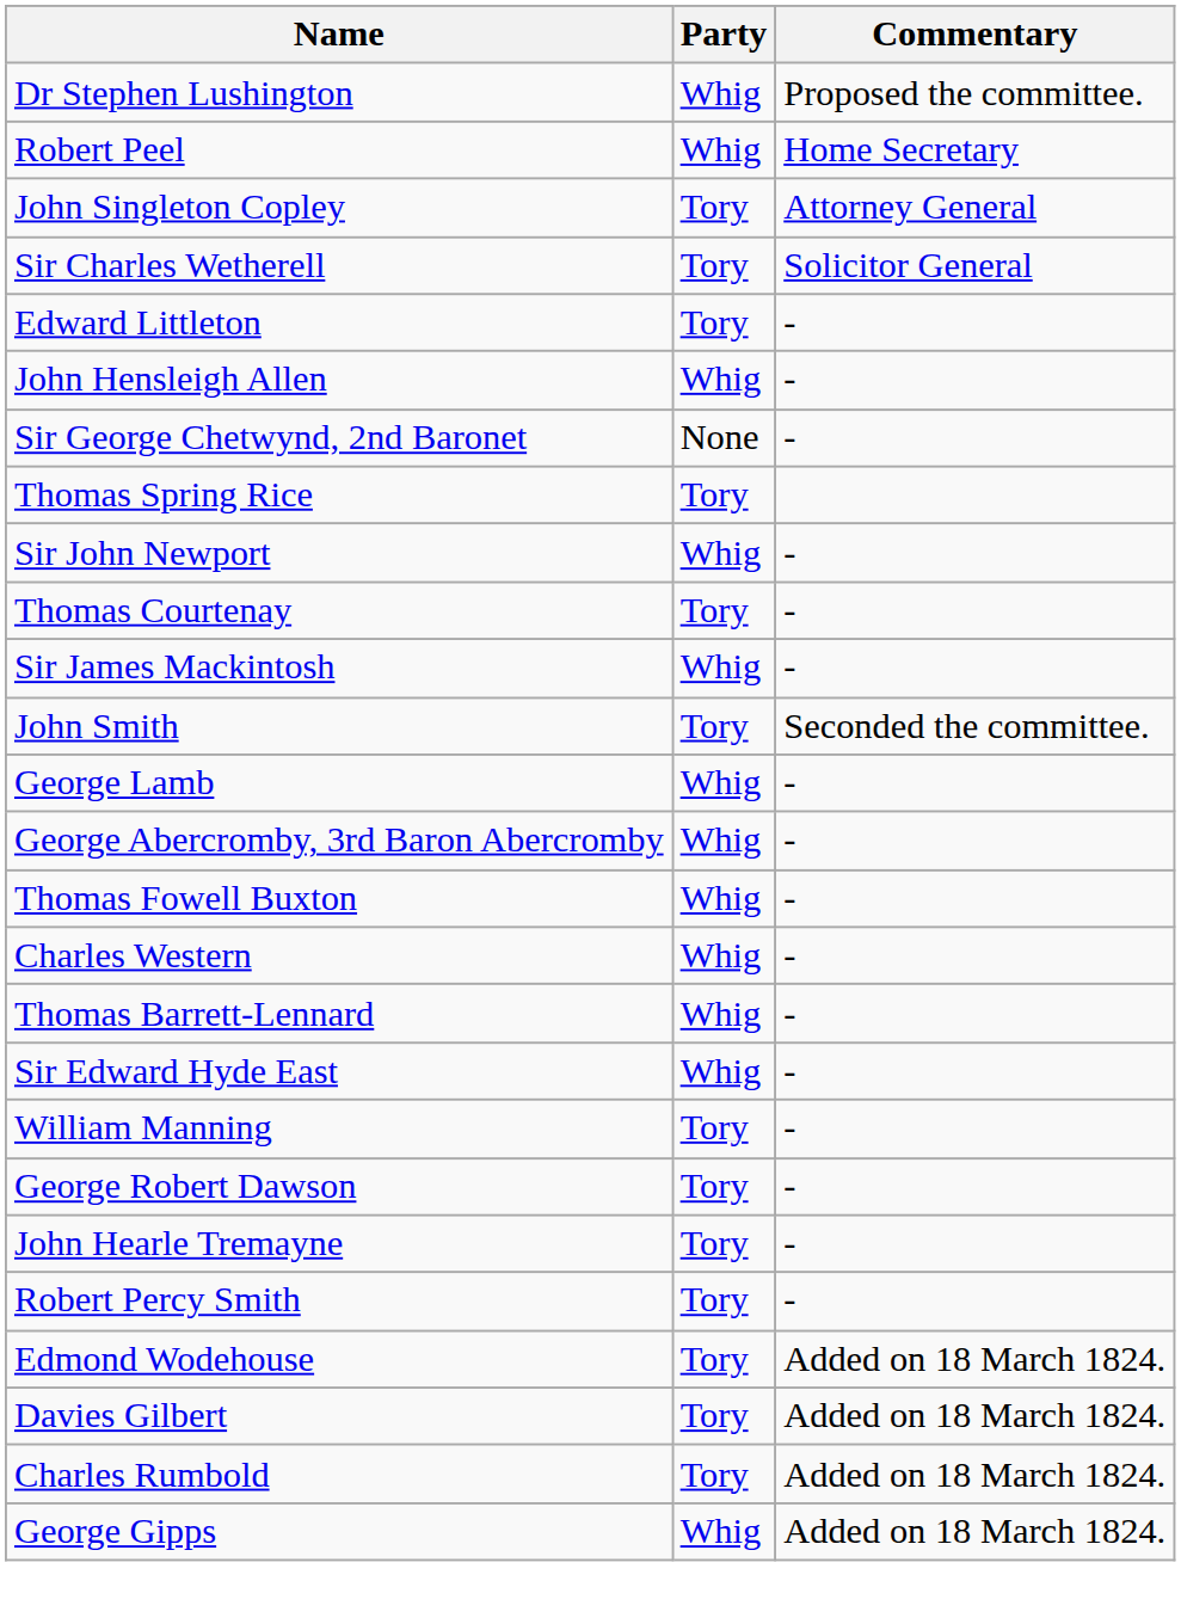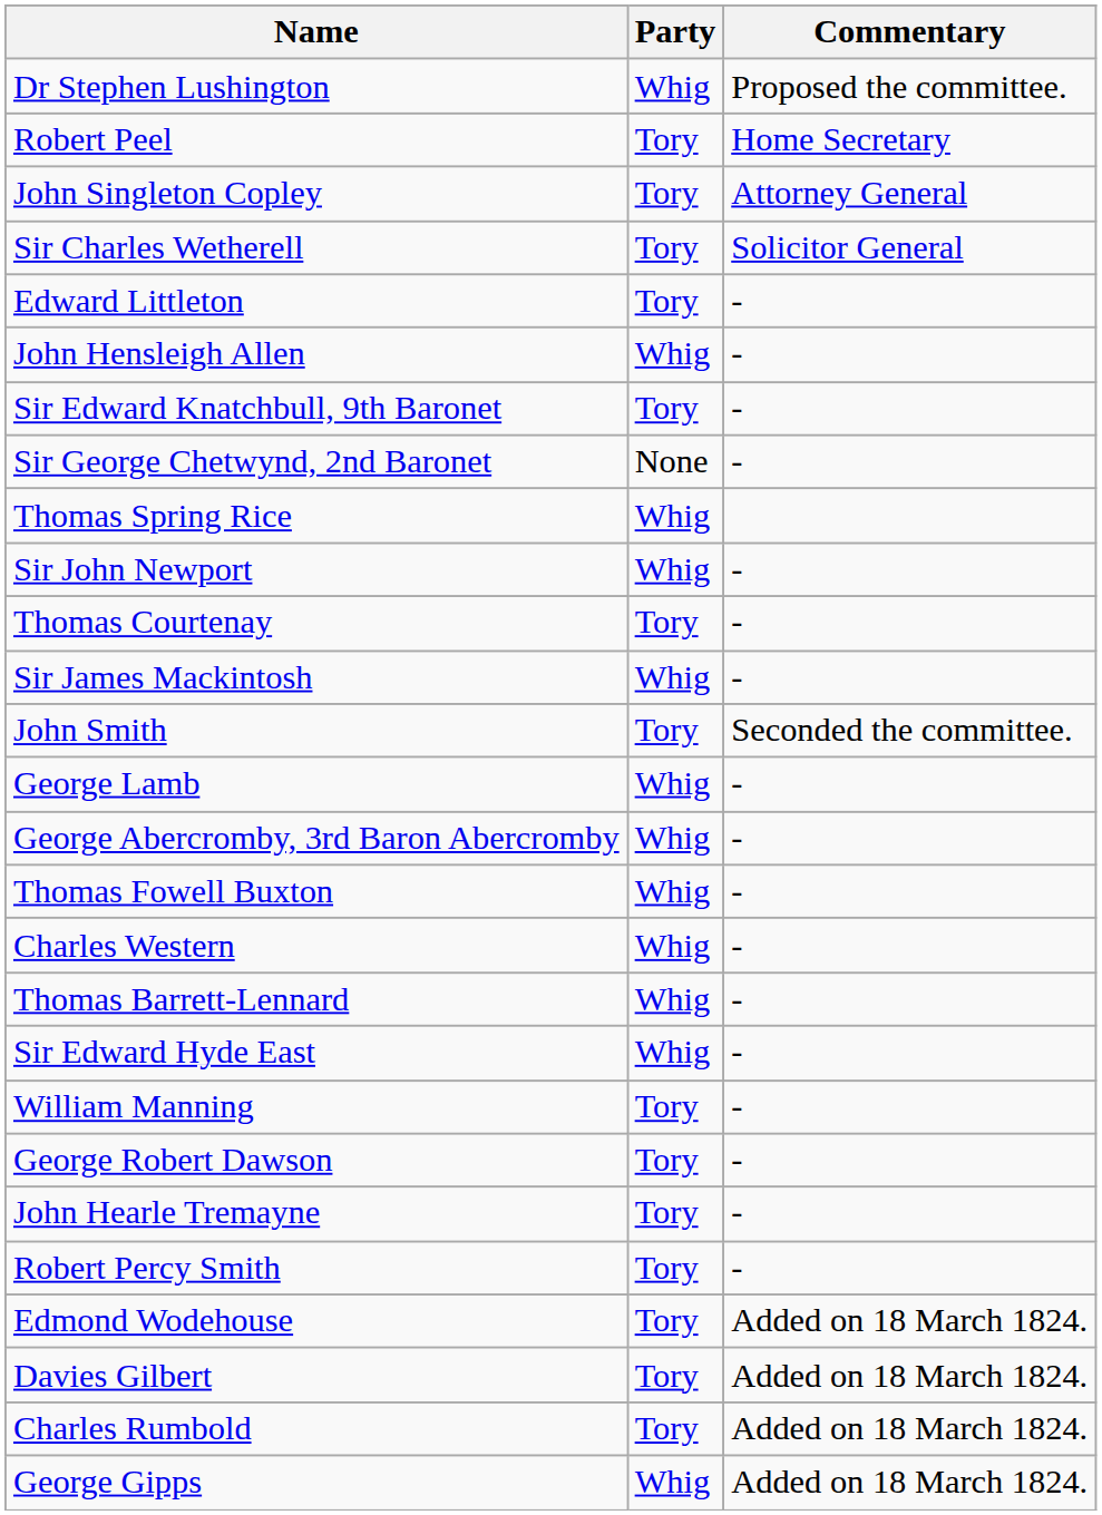Robert Peel | Party: Whig -> Tory
+ row: Sir Edward Knatchbull, 9th Baronet | Tory | -
Thomas Spring Rice | Party: Tory -> Whig
